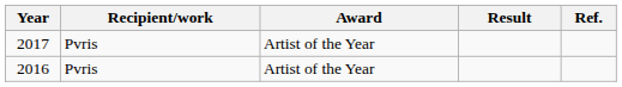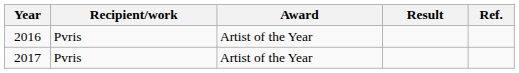rows swapped: 2017 <-> 2016
